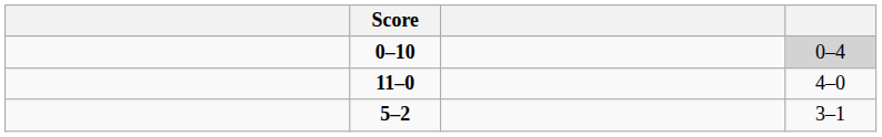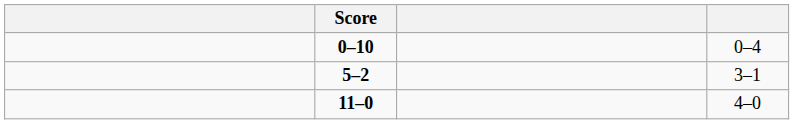0–10 | column 4: lightgrey background -> no background
rows swapped: 11–0 <-> 5–2
